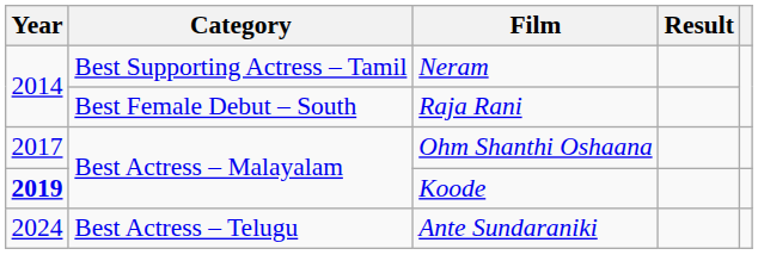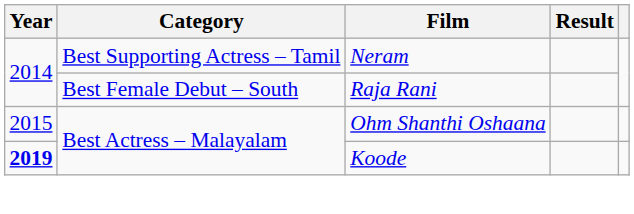Ohm Shanthi Oshaana | Year: 2017 -> 2015
- row: 2024 | Best Actress – Telugu | Ante Sundaraniki
